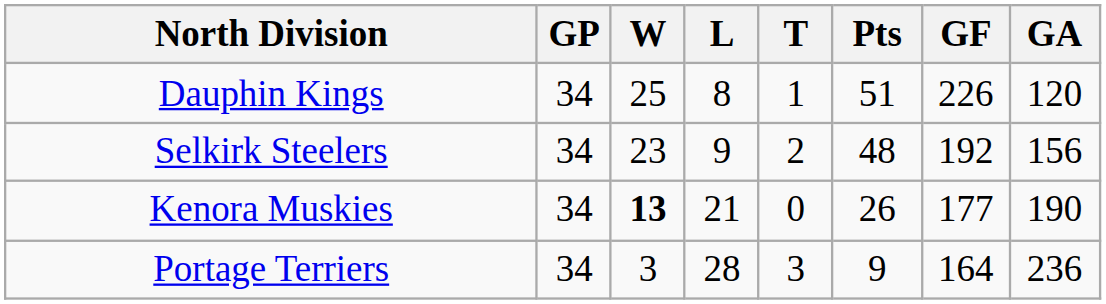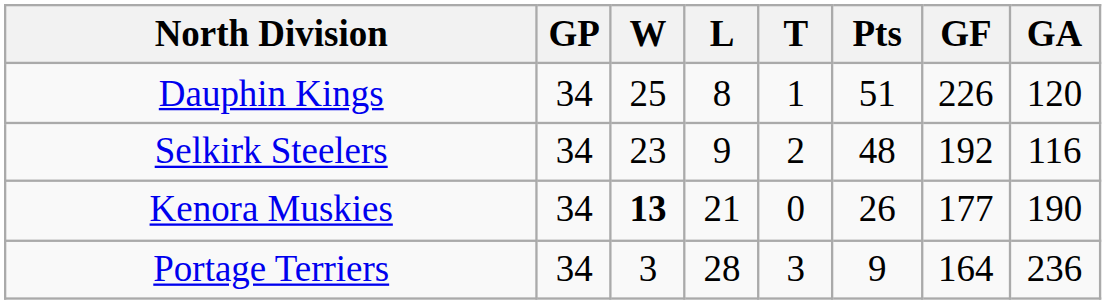Selkirk Steelers | GA: 156 -> 116
